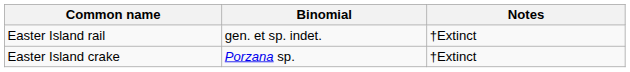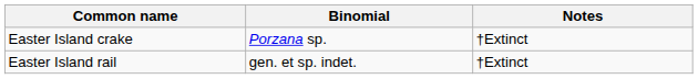rows swapped: Easter Island crake <-> Easter Island rail
